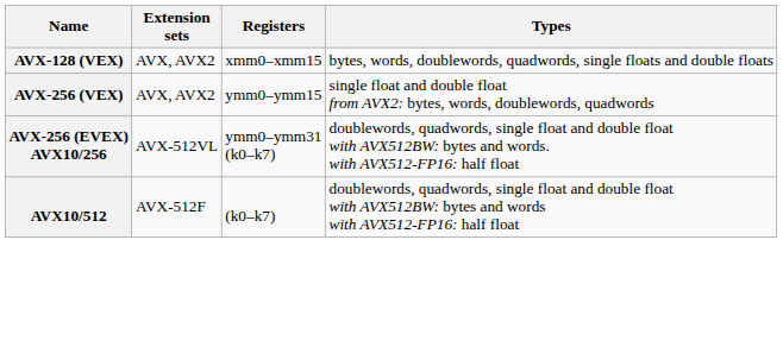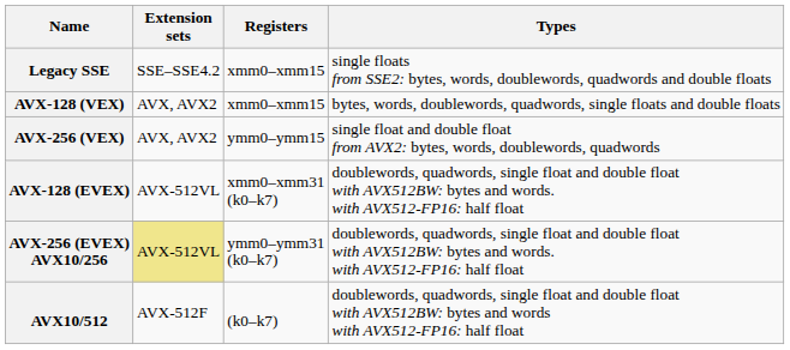+ row: Legacy SSE | SSE–SSE4.2 | xmm0–xmm15 | single floats from SSE2: bytes, words, doublewords, quadwords and double floats
+ row: AVX-128 (EVEX) | AVX-512VL | xmm0–xmm31 (k0–k7) | doublewords, quadwords, single float and double float with AVX512BW: bytes and words. with AVX512-FP16: half float
AVX-256 (EVEX) AVX10/256 | Extension sets: no background -> khaki background
